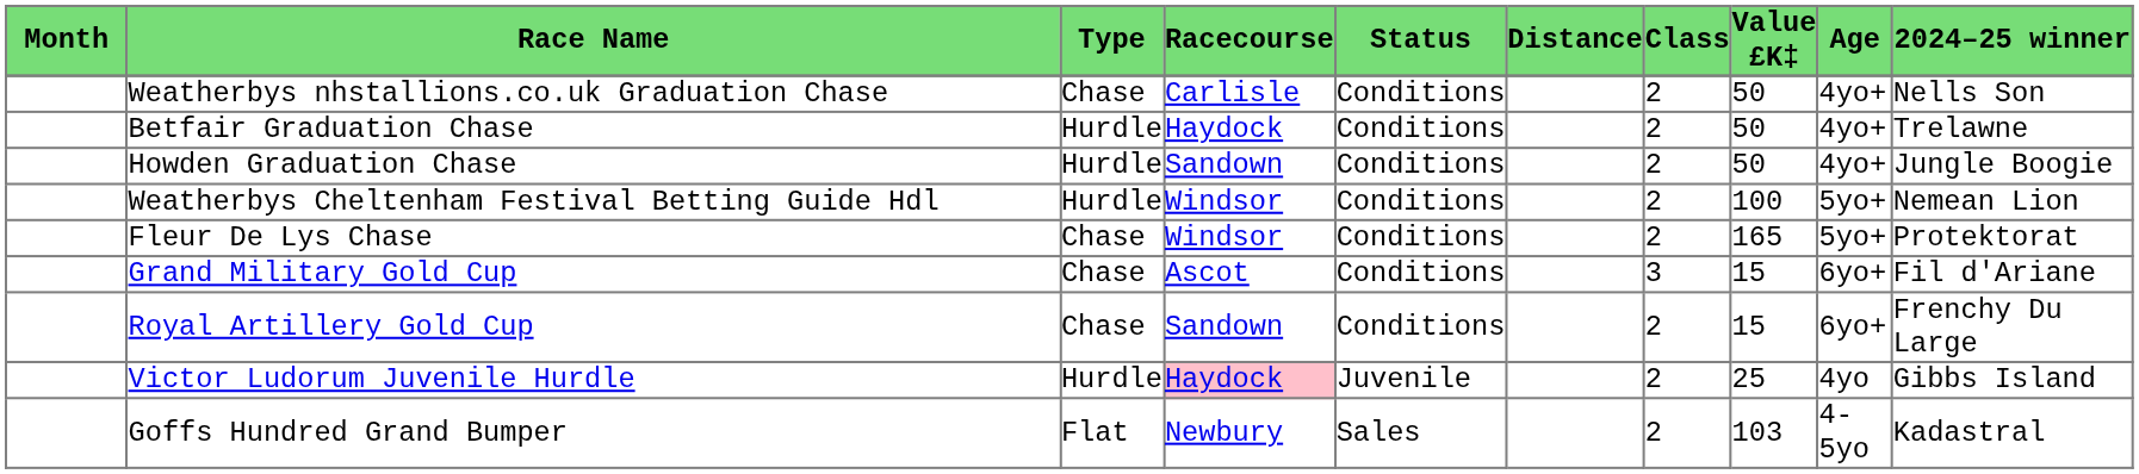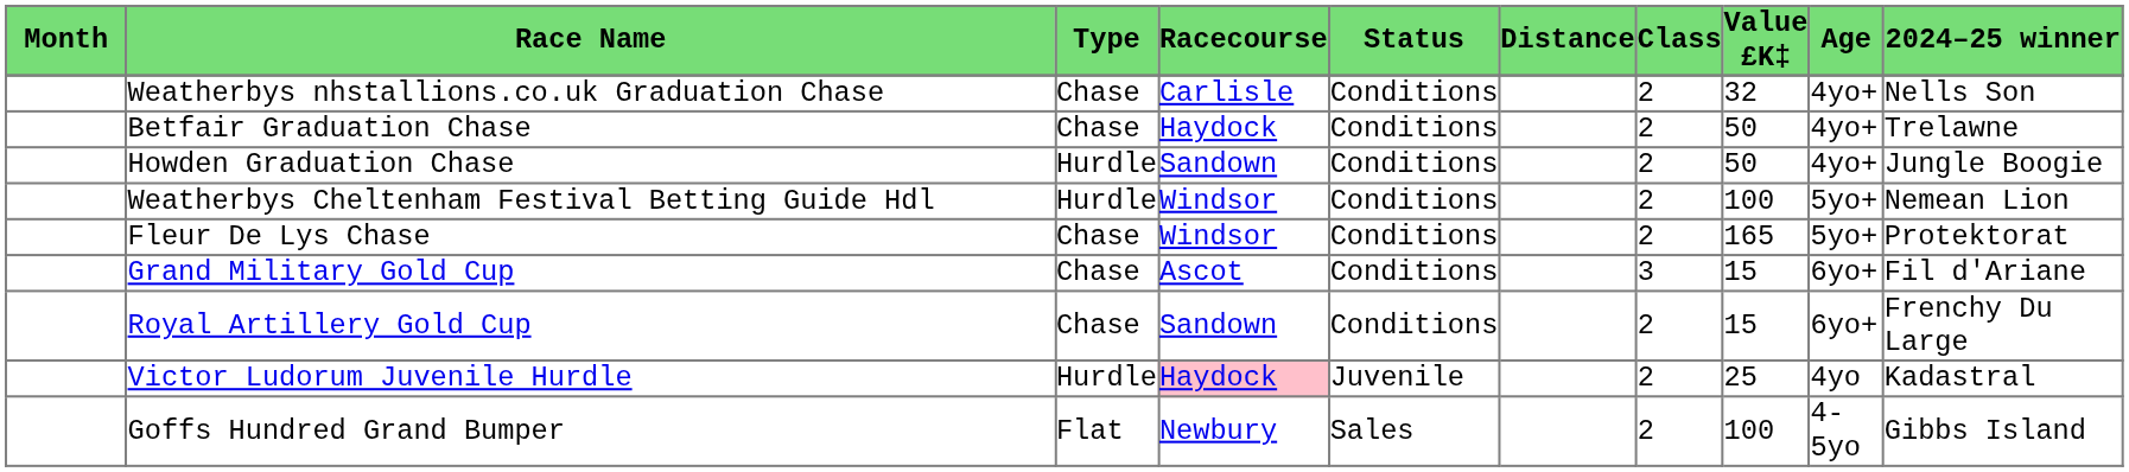Weatherbys nhstallions.co.uk Graduation Chase | Value £K‡: 50 -> 32
Betfair Graduation Chase | Type: Hurdle -> Chase
Victor Ludorum Juvenile Hurdle | 2024–25 winner: Gibbs Island -> Kadastral
Goffs Hundred Grand Bumper | Value £K‡: 103 -> 100
Goffs Hundred Grand Bumper | 2024–25 winner: Kadastral -> Gibbs Island
